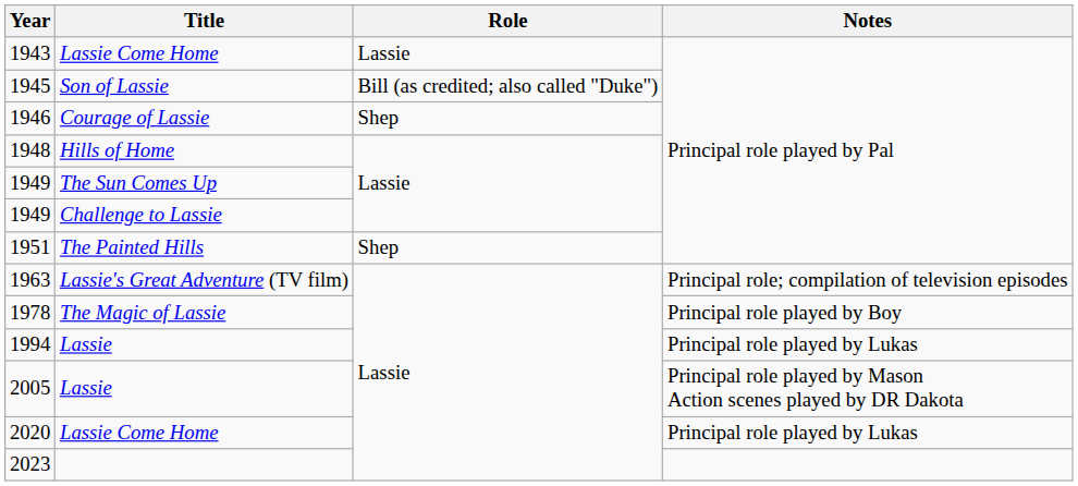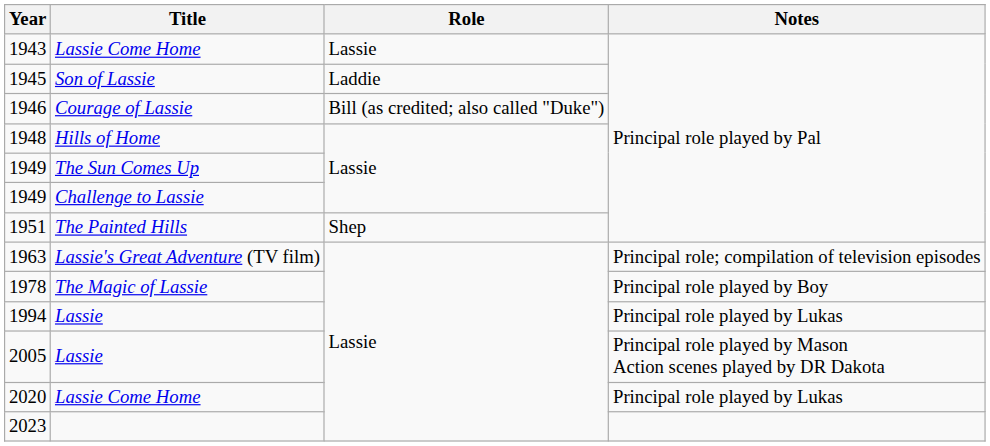1945 | Role: Bill (as credited; also called "Duke") -> Laddie
1946 | Role: Shep -> Bill (as credited; also called "Duke")
